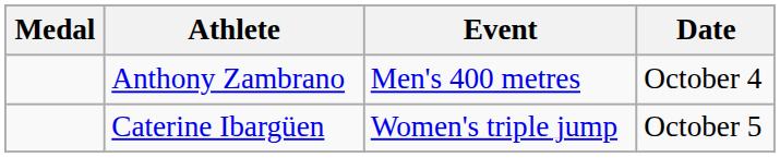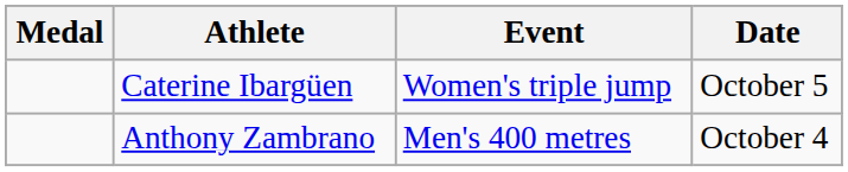rows swapped: Anthony Zambrano <-> Caterine Ibargüen
